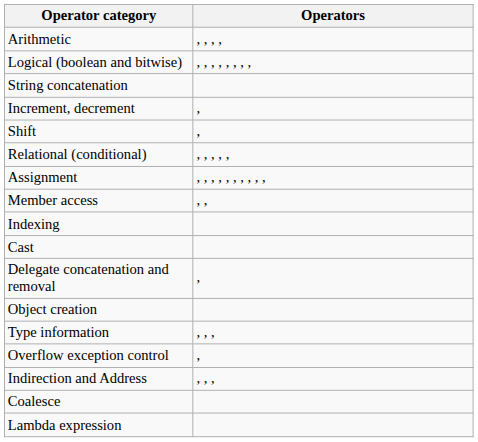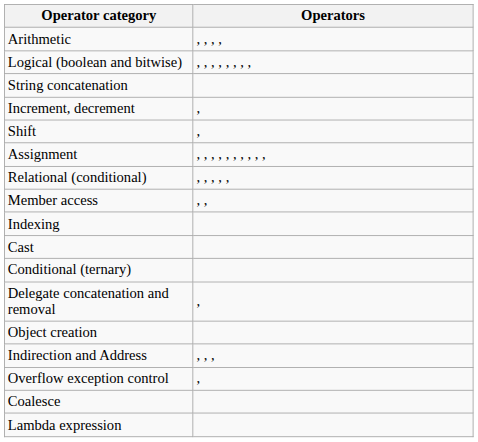rows swapped: Relational (conditional) <-> Assignment
+ row: Conditional (ternary)
- row: Type information | , , ,
rows swapped: Overflow exception control <-> Indirection and Address
